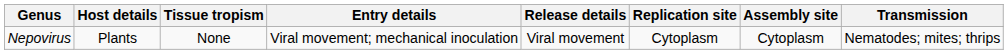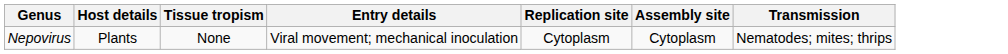- column: Release details | Viral movement
